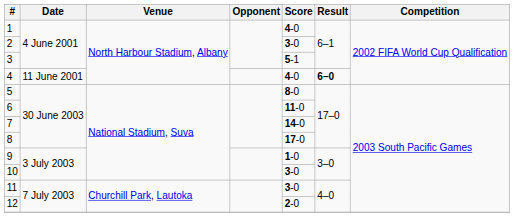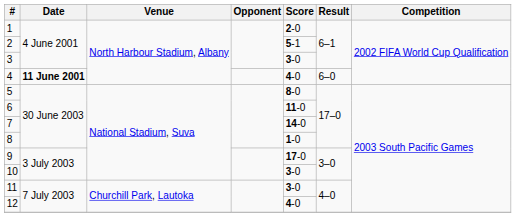1 | Score: 4-0 -> 2-0
2 | Score: 3-0 -> 5-1
3 | Score: 5-1 -> 3-0
4 | Date: normal -> bold
4 | Result: bold -> normal
8 | Score: 17-0 -> 1-0
9 | Score: 1-0 -> 17-0
12 | Score: 2-0 -> 4-0
